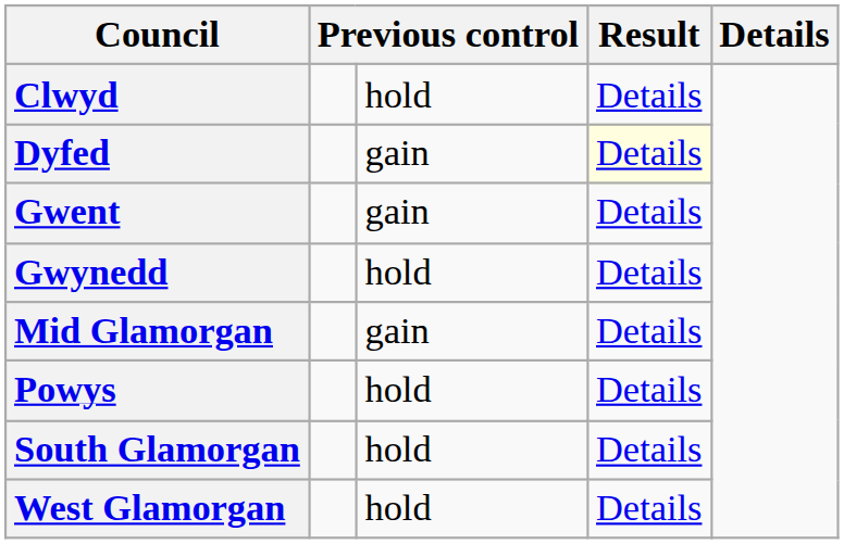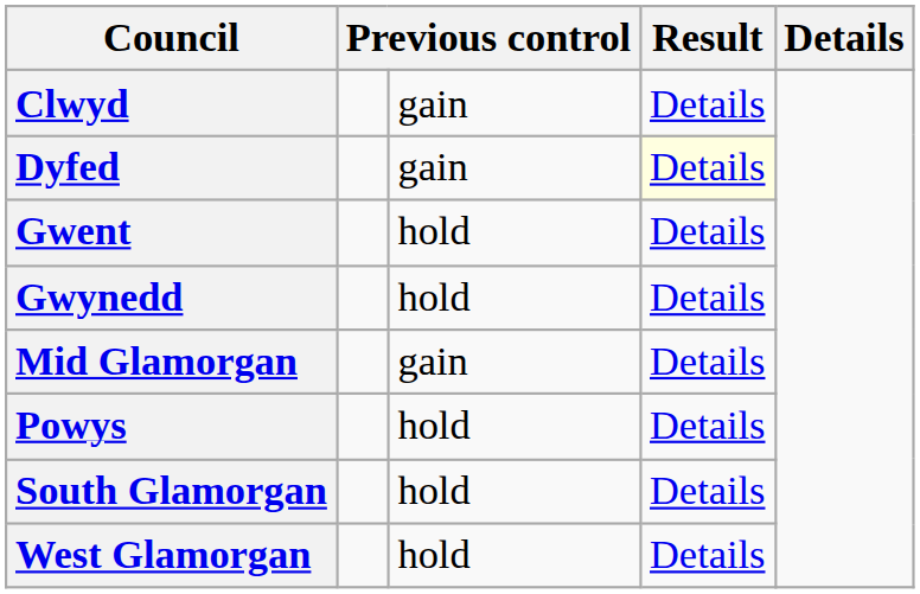Clwyd | column 3: hold -> gain
Gwent | column 3: gain -> hold
